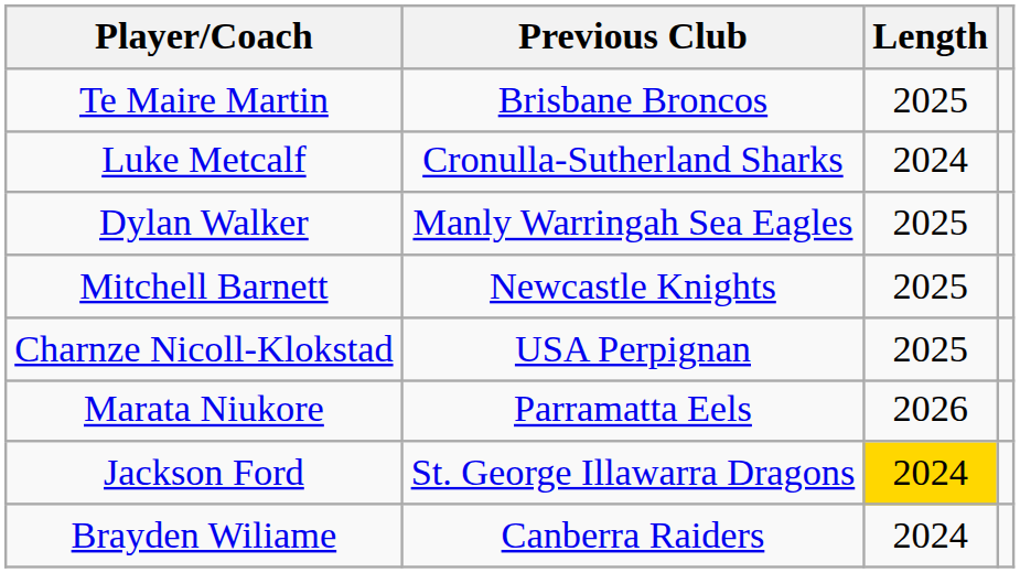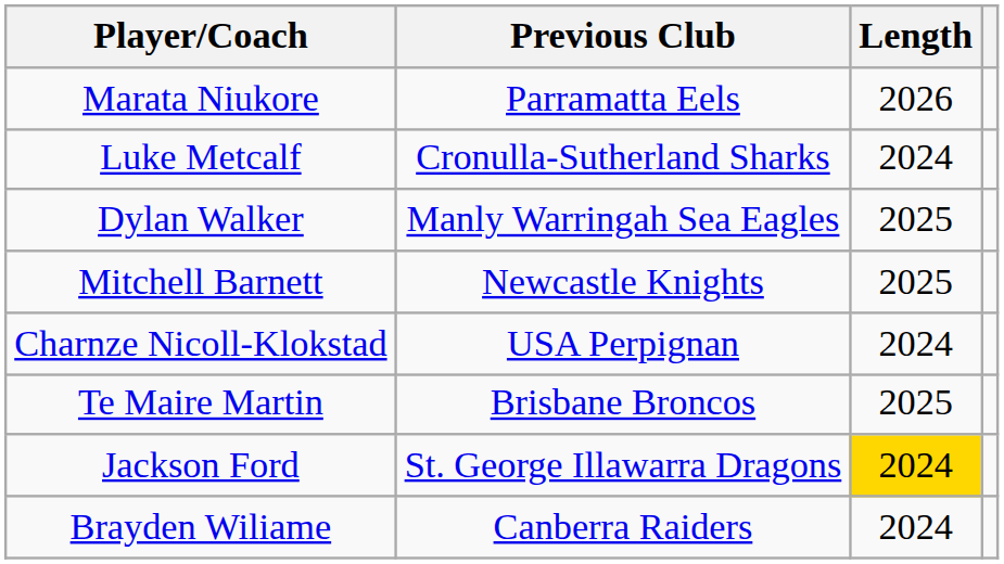rows swapped: Marata Niukore <-> Te Maire Martin
Charnze Nicoll-Klokstad | Length: 2025 -> 2024
